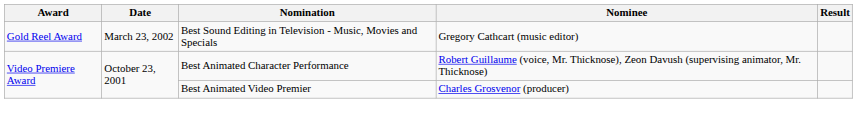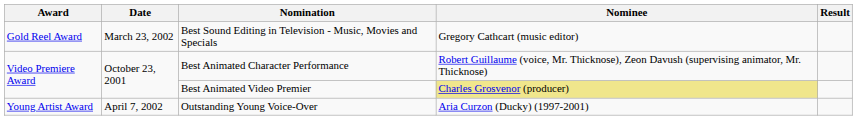Best Animated Video Premier | Nominee: no background -> khaki background
+ row: Young Artist Award | April 7, 2002 | Outstanding Young Voice-Over | Aria Curzon (Ducky) (1997-2001)
